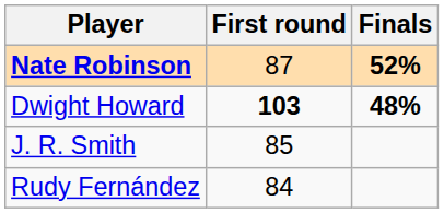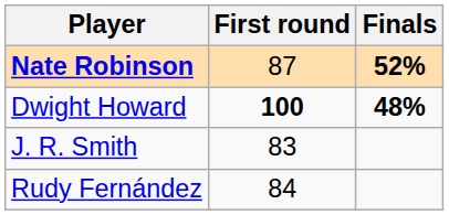Dwight Howard | First round: 103 -> 100
J. R. Smith | First round: 85 -> 83
